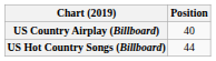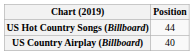rows swapped: US Country Airplay (Billboard) <-> US Hot Country Songs (Billboard)
